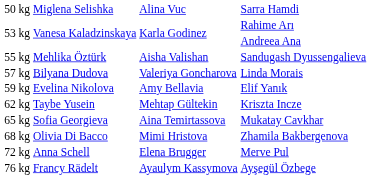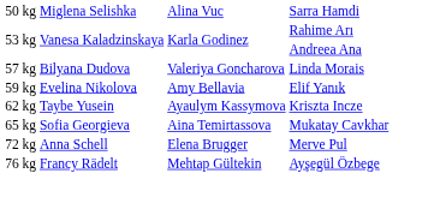- row: 55 kg | Mehlika Öztürk | Aisha Valishan | Sandugash Dyussengalieva
Kriszta Incze | column 3: Mehtap Gültekin -> Ayaulym Kassymova
- row: 68 kg | Olivia Di Bacco | Mimi Hristova | Zhamila Bakbergenova
Ayşegül Özbege | column 3: Ayaulym Kassymova -> Mehtap Gültekin
